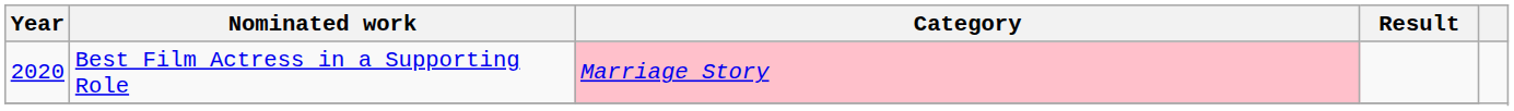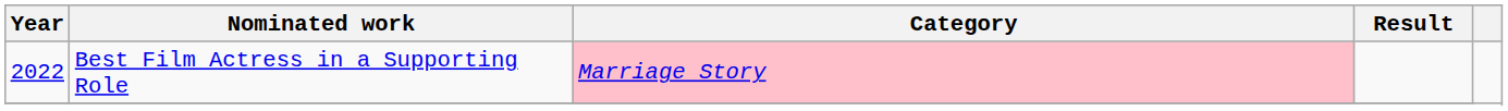Best Film Actress in a Supporting Role | Year: 2020 -> 2022
